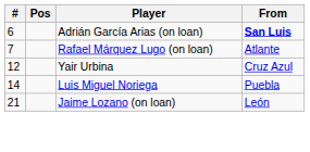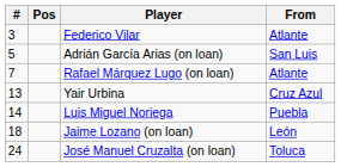+ row: 3 | Federico Vilar | Atlante
Adrián García Arias (on loan) | #: 6 -> 5
Adrián García Arias (on loan) | From: bold -> normal
Yair Urbina | #: 12 -> 13
Jaime Lozano (on loan) | #: 21 -> 18
+ row: 24 | José Manuel Cruzalta (on loan) | Toluca
